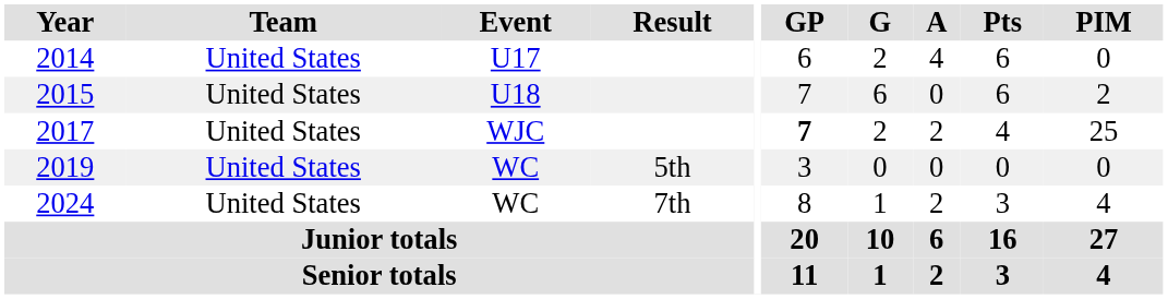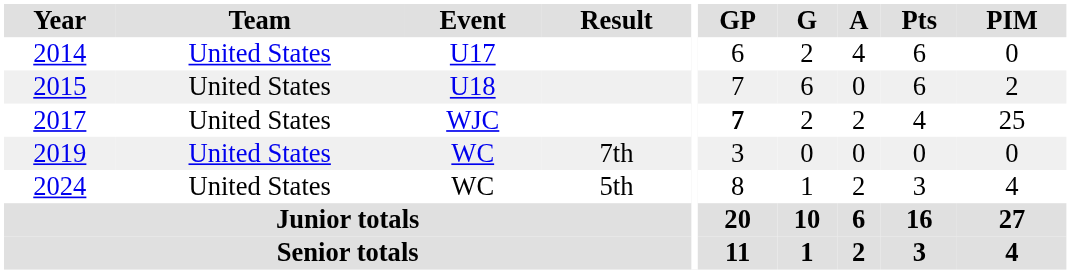2019 | Result: 5th -> 7th
2024 | Result: 7th -> 5th
